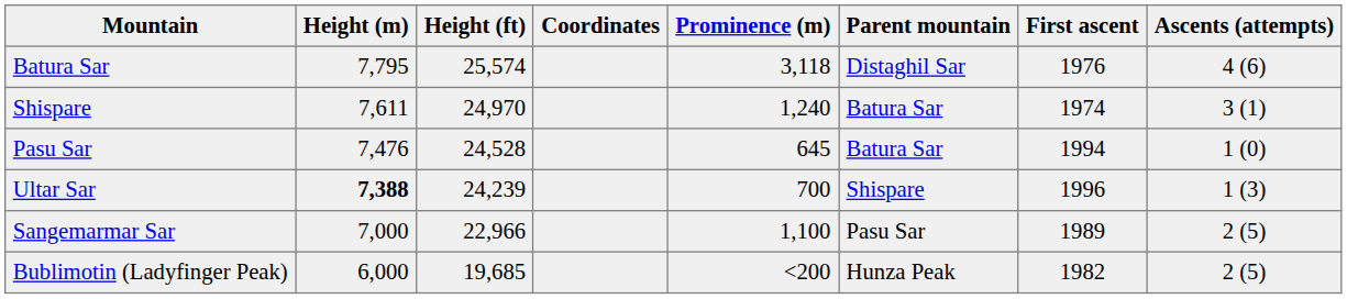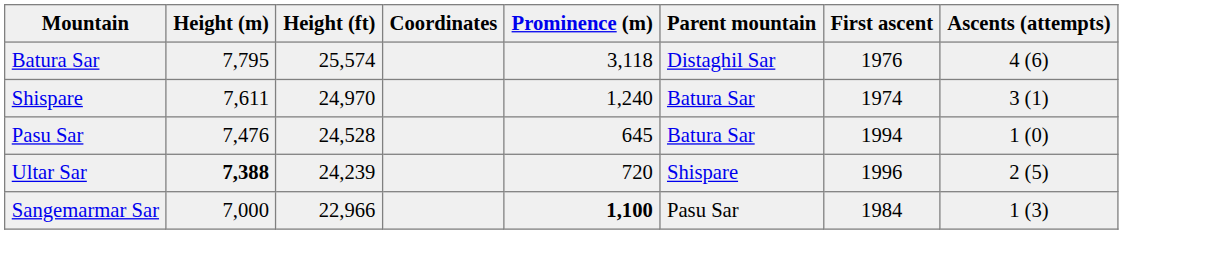Ultar Sar | Prominence (m): 700 -> 720
Ultar Sar | Ascents (attempts): 1 (3) -> 2 (5)
Sangemarmar Sar | Prominence (m): normal -> bold
Sangemarmar Sar | First ascent: 1989 -> 1984
Sangemarmar Sar | Ascents (attempts): 2 (5) -> 1 (3)
- row: Bublimotin (Ladyfinger Peak) | 6,000 | 19,685 | <200 | Hunza Peak | 1982 | 2 (5)
